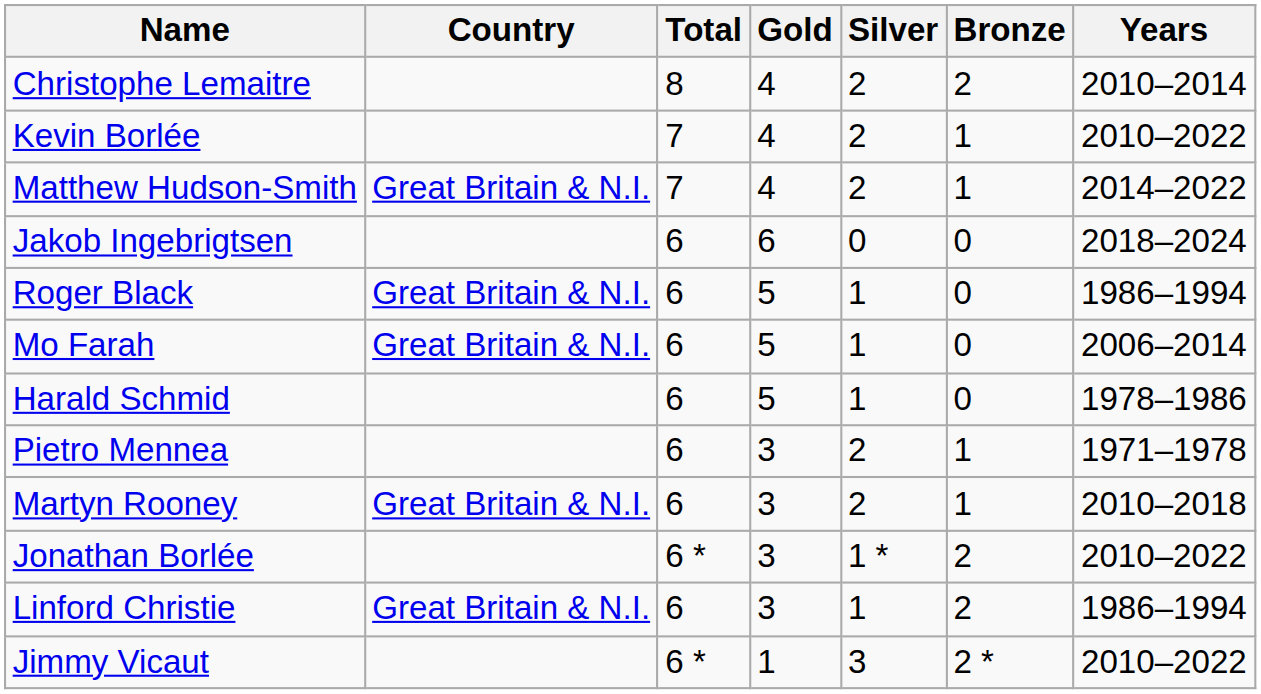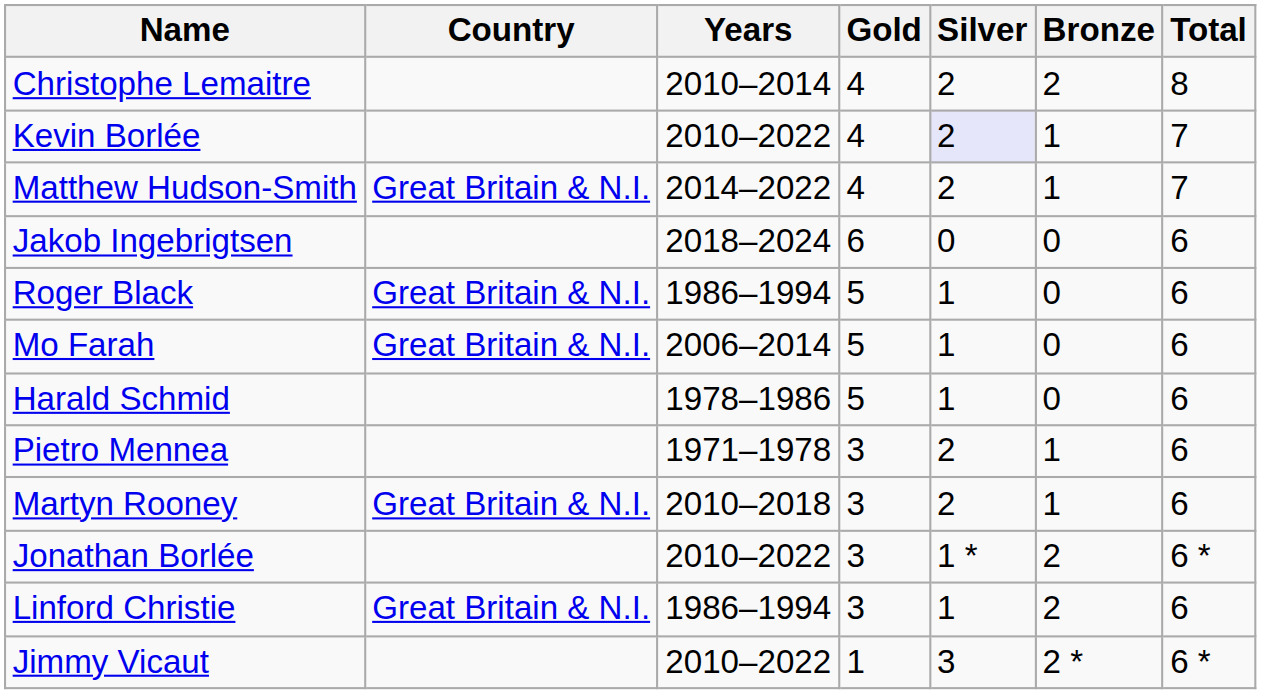columns swapped: Total <-> Years
Kevin Borlée | Silver: no background -> lavender background
